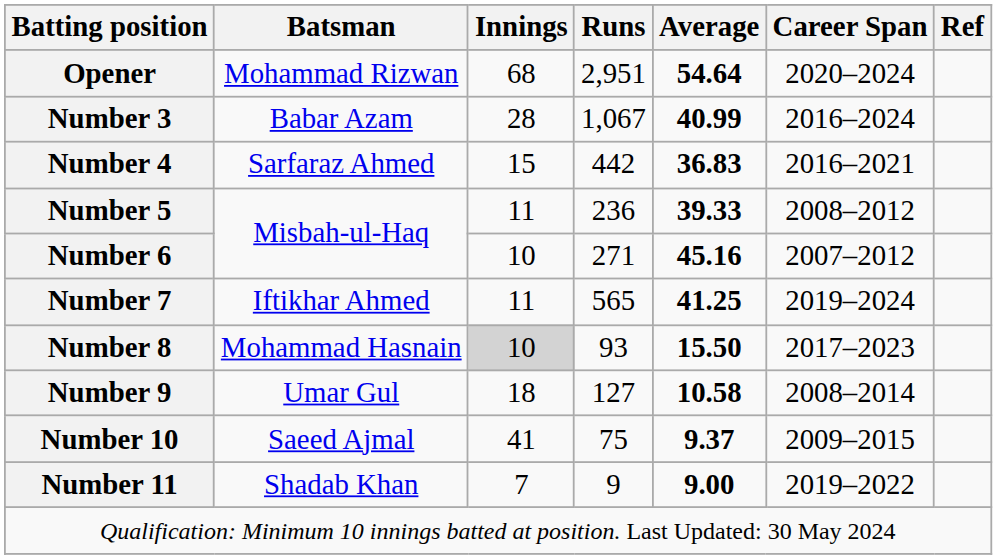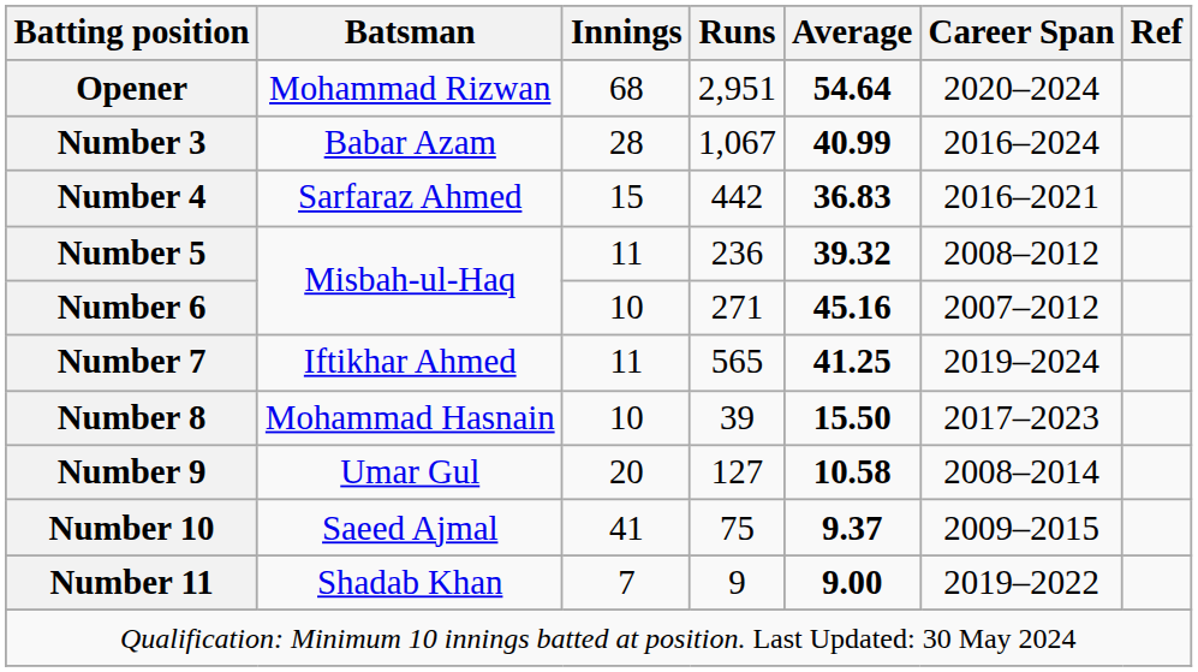Number 5 | Average: 39.33 -> 39.32
Number 8 | Innings: lightgrey background -> no background
Number 8 | Runs: 93 -> 39
Number 9 | Innings: 18 -> 20
